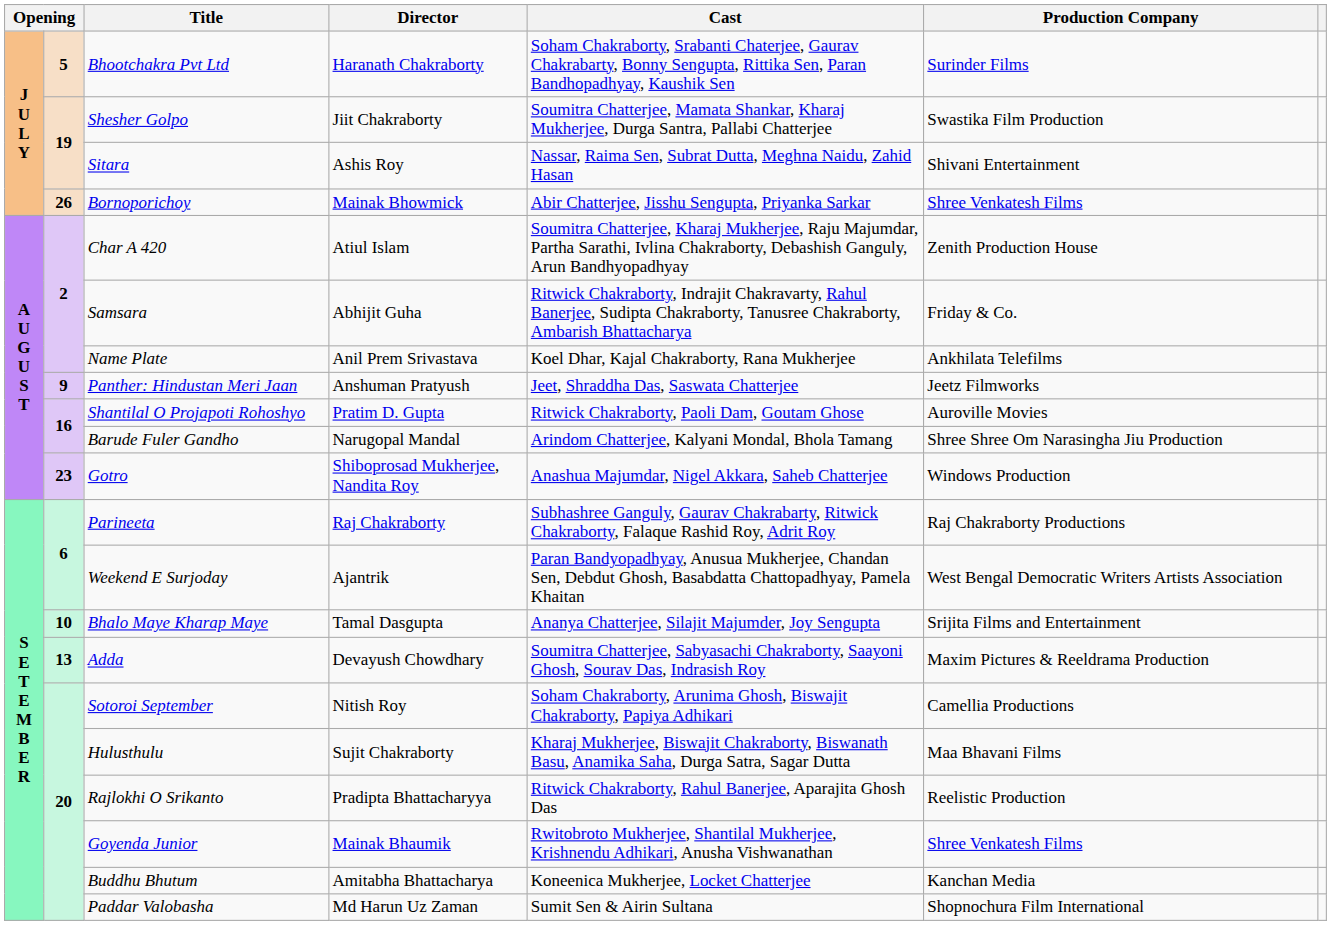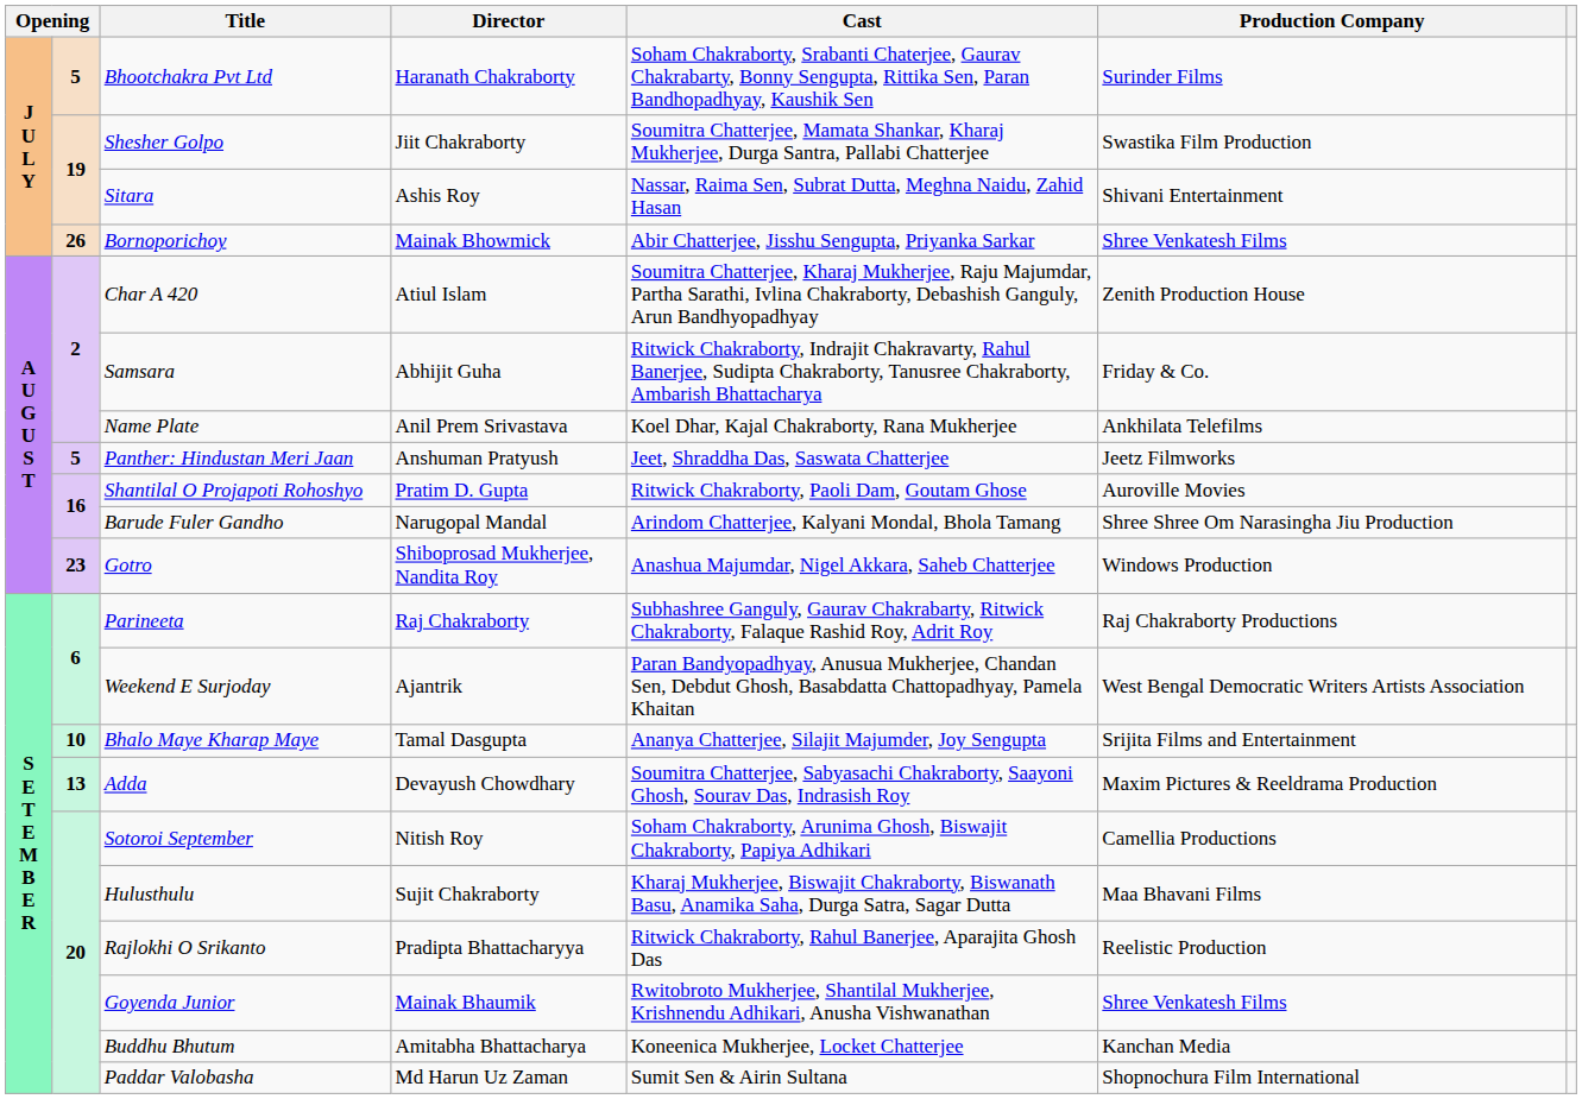Panther: Hindustan Meri Jaan | column 2: 9 -> 5
